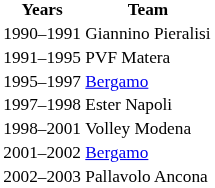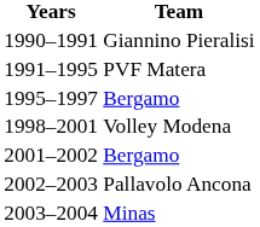- row: 1997–1998 | Ester Napoli
+ row: 2003–2004 | Minas
